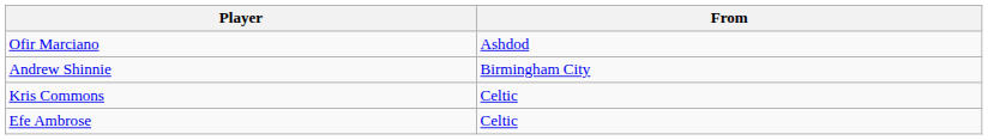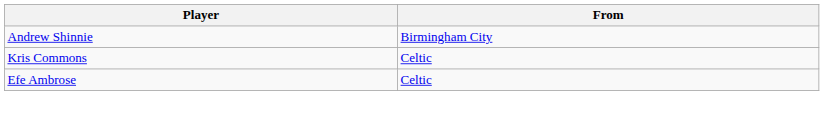- row: Ofir Marciano | Ashdod
